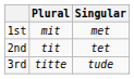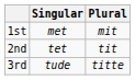columns swapped: Singular <-> Plural
